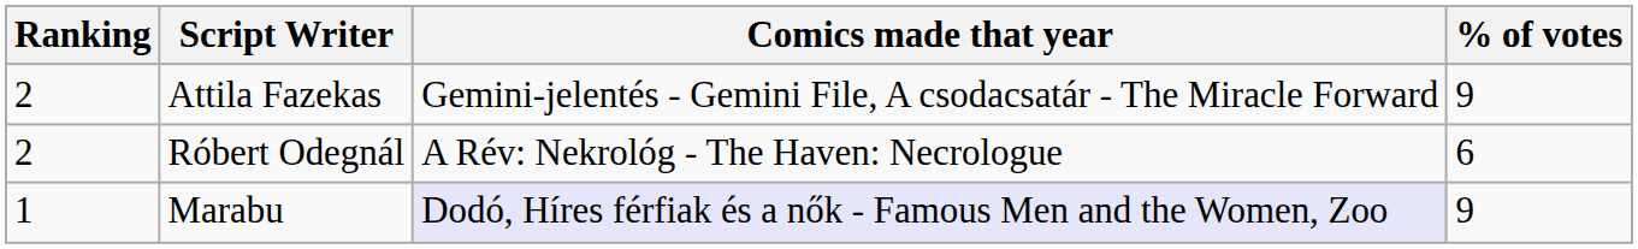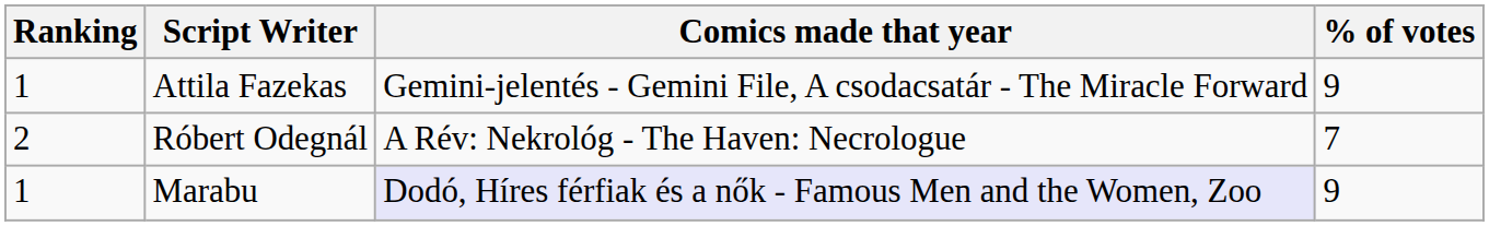Attila Fazekas | Ranking: 2 -> 1
Róbert Odegnál | % of votes: 6 -> 7
